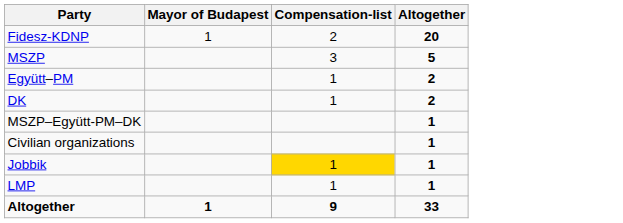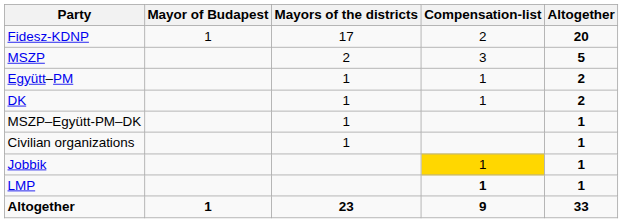+ column: Mayors of the districts | 17 | 2 | 1 | 1 | 1 | 1 | 23
LMP | Compensation-list: normal -> bold
